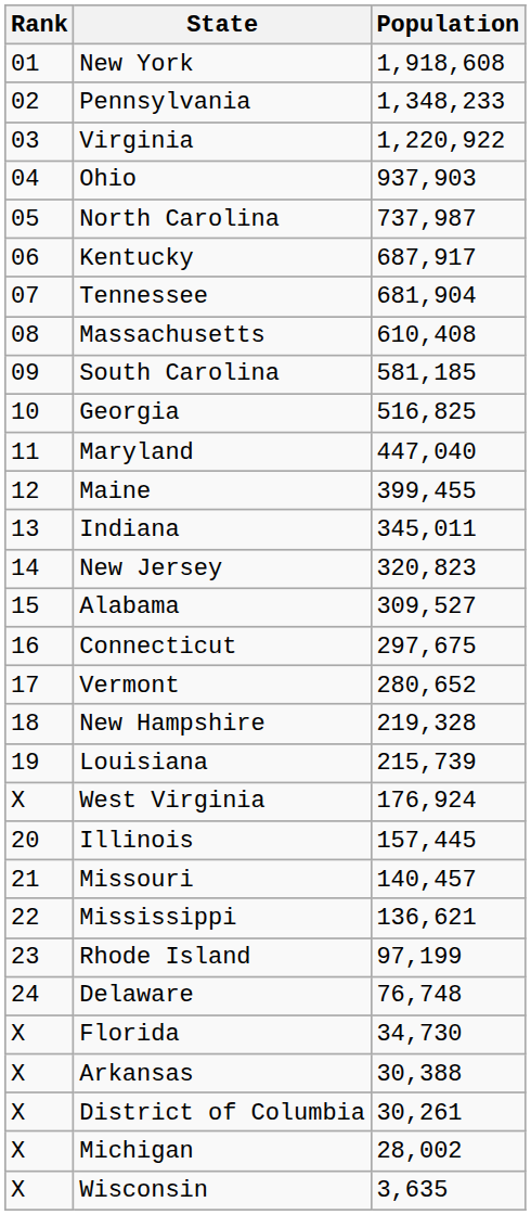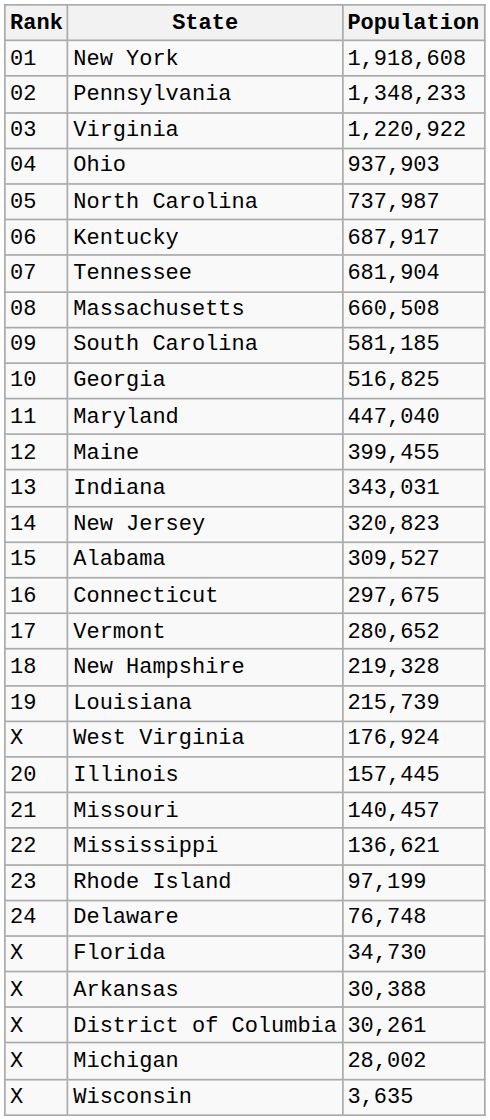Massachusetts | Population: 610,408 -> 660,508
Indiana | Population: 345,011 -> 343,031
